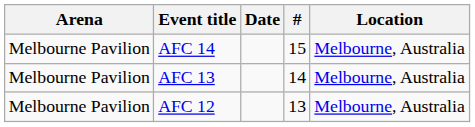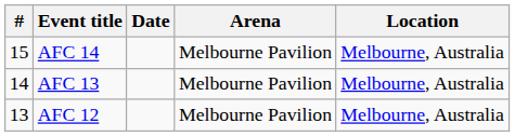columns swapped: # <-> Arena
